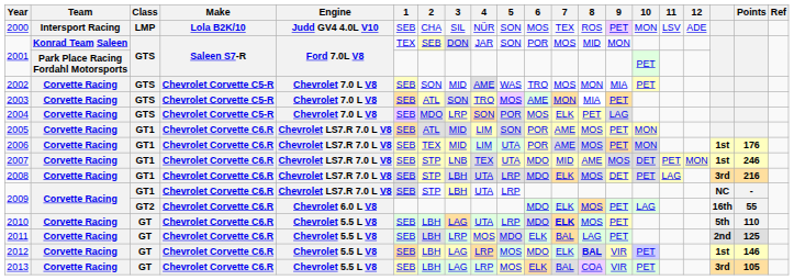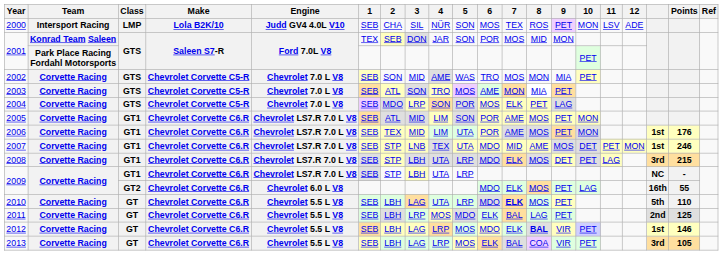2008 | Points: 216 -> 215
